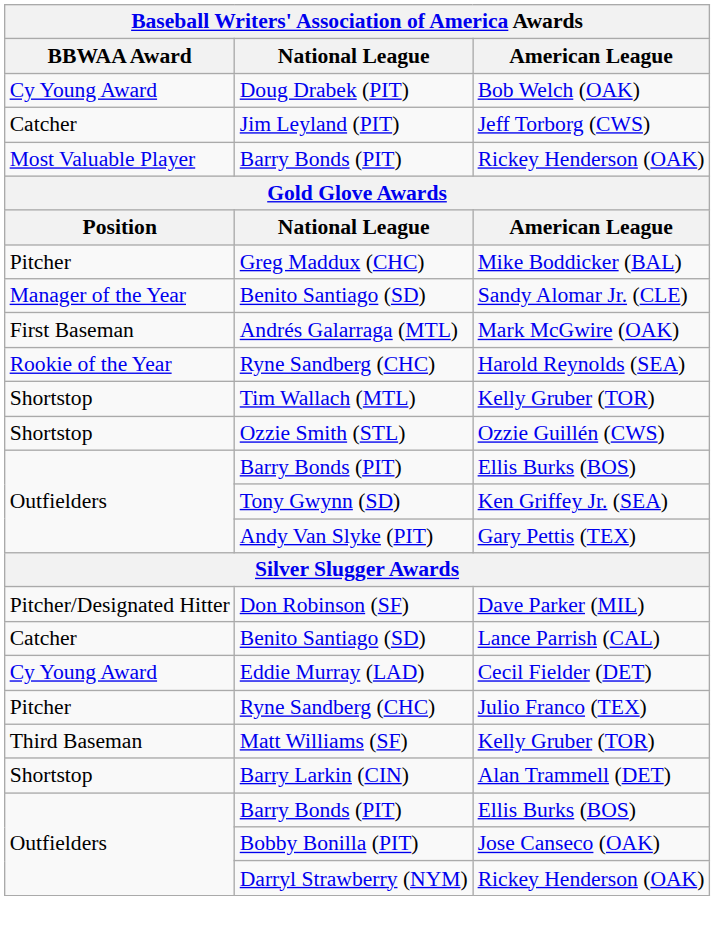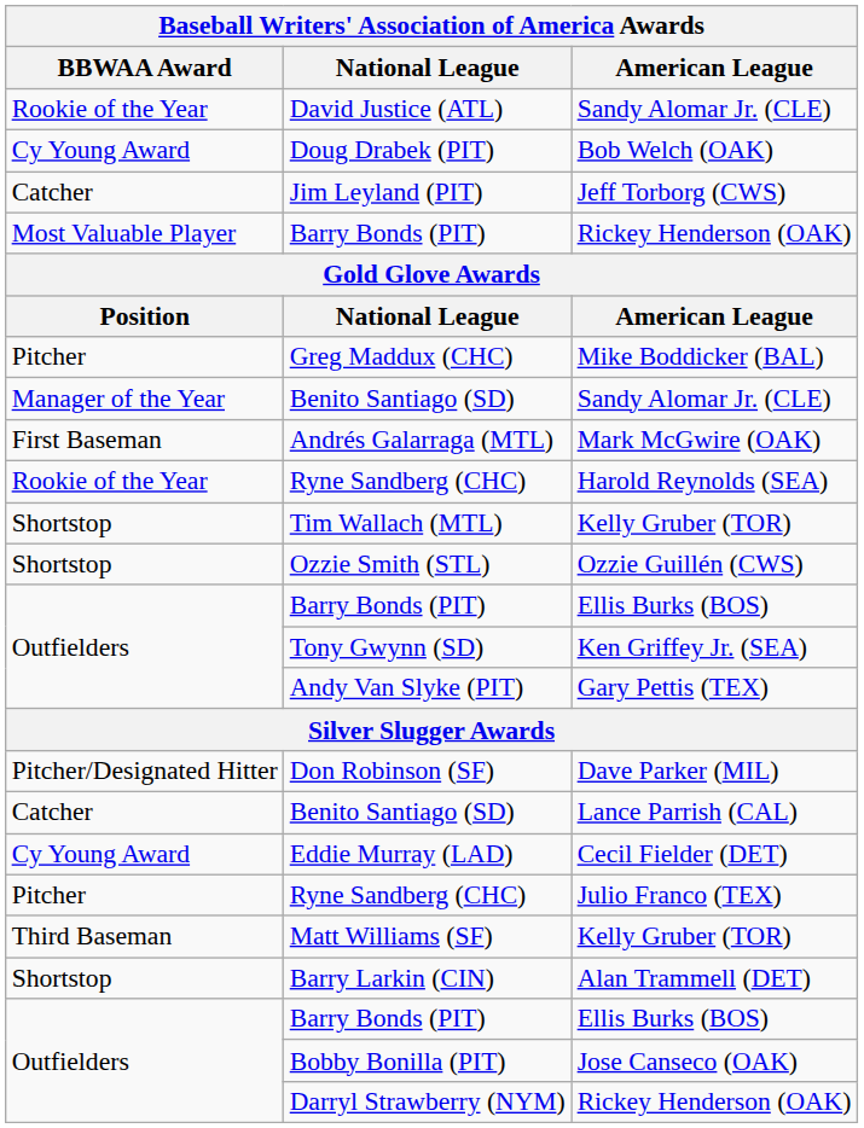+ row: Rookie of the Year | David Justice (ATL) | Sandy Alomar Jr. (CLE)
